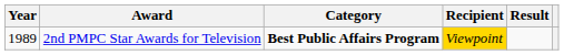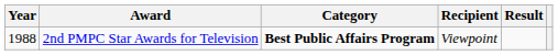2nd PMPC Star Awards for Television | Year: 1989 -> 1988
2nd PMPC Star Awards for Television | Recipient: gold background -> no background
